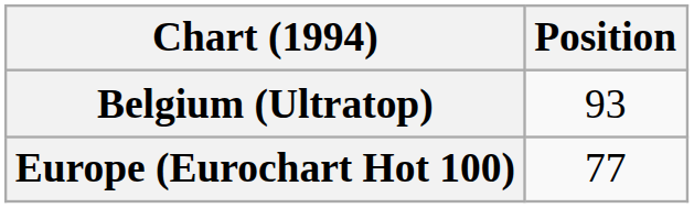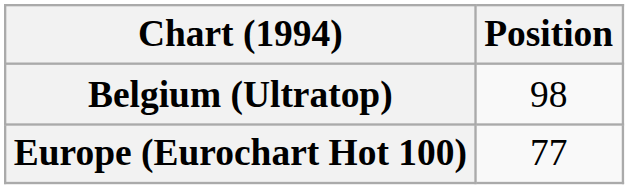Belgium (Ultratop) | Position: 93 -> 98
